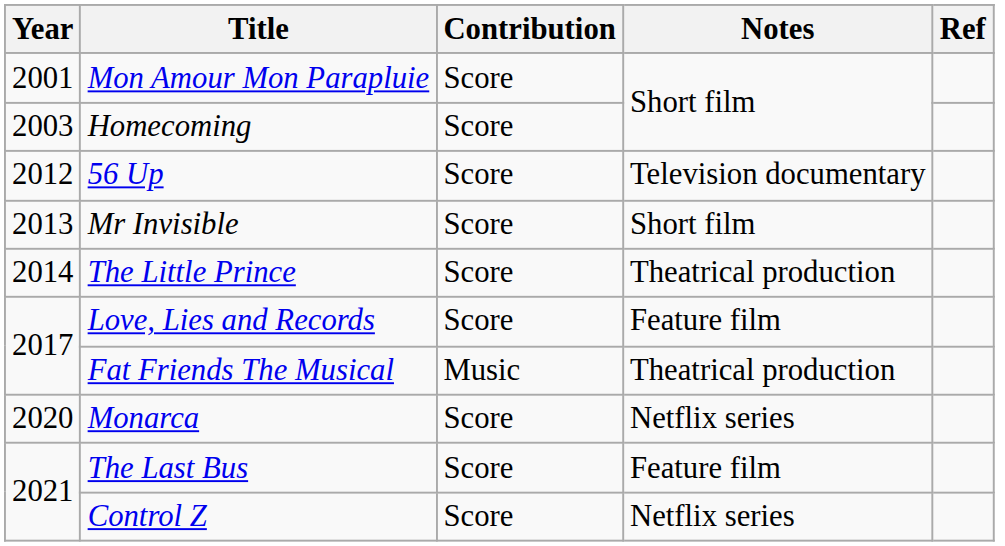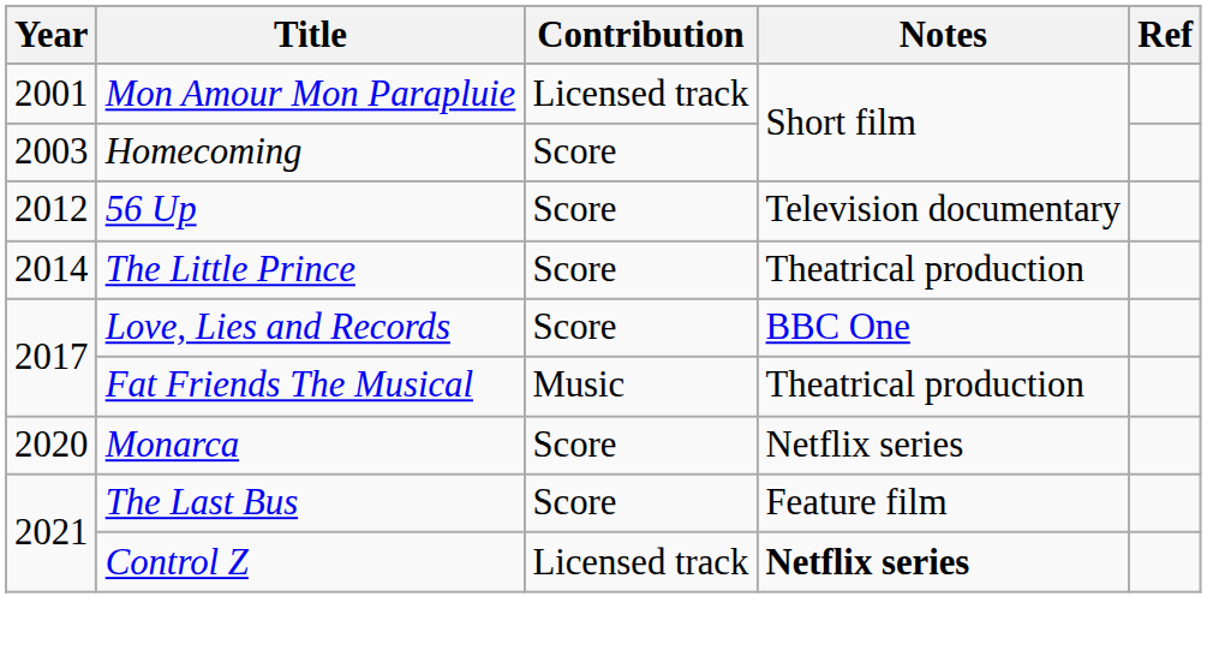Mon Amour Mon Parapluie | Contribution: Score -> Licensed track
- row: 2013 | Mr Invisible | Score | Short film
Love, Lies and Records | Notes: Feature film -> BBC One
Control Z | Contribution: Score -> Licensed track
Control Z | Notes: normal -> bold
